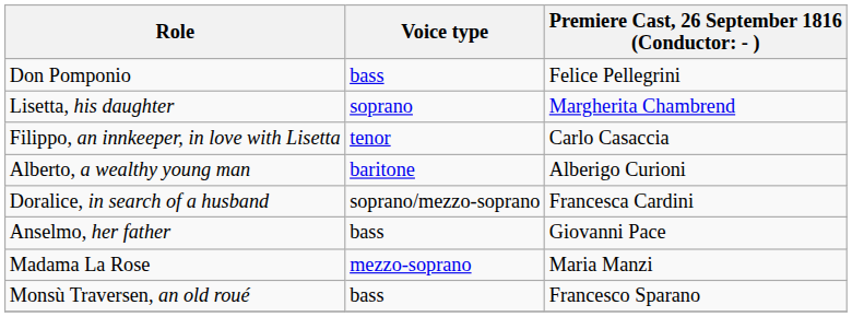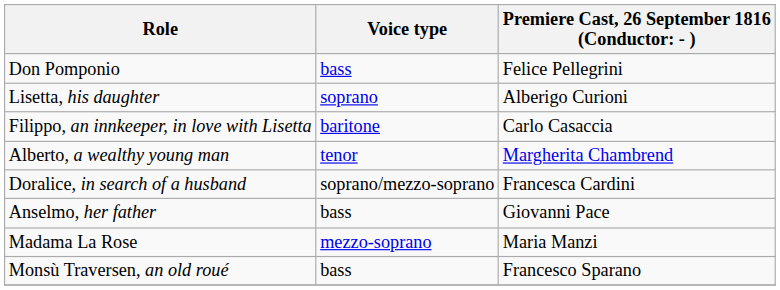Lisetta, his daughter | column 3: Margherita Chambrend -> Alberigo Curioni
Filippo, an innkeeper, in love with Lisetta | Voice type: tenor -> baritone
Alberto, a wealthy young man | Voice type: baritone -> tenor
Alberto, a wealthy young man | column 3: Alberigo Curioni -> Margherita Chambrend
